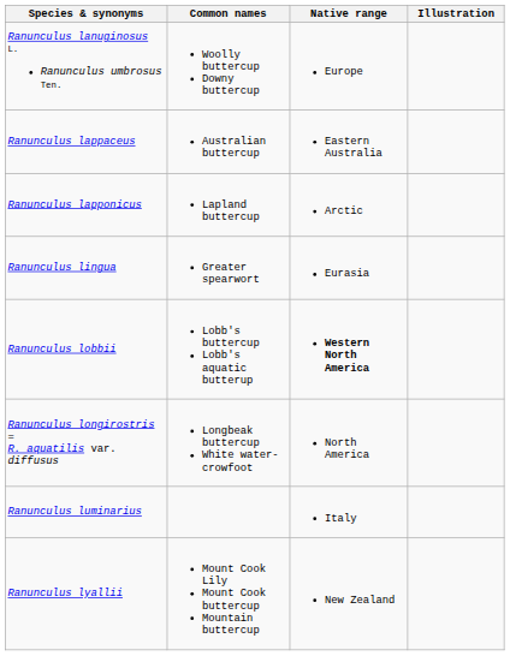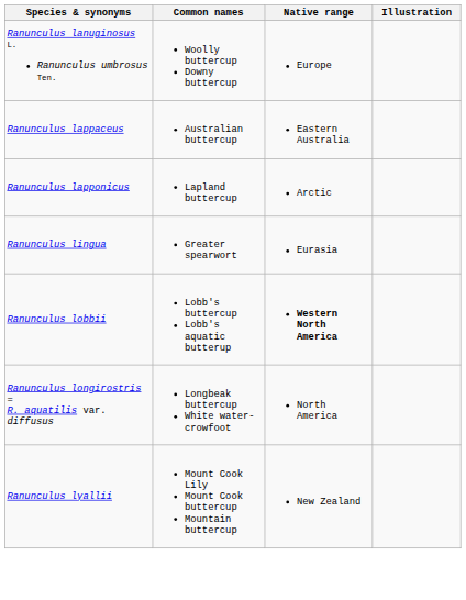- row: Ranunculus luminarius | Italy
